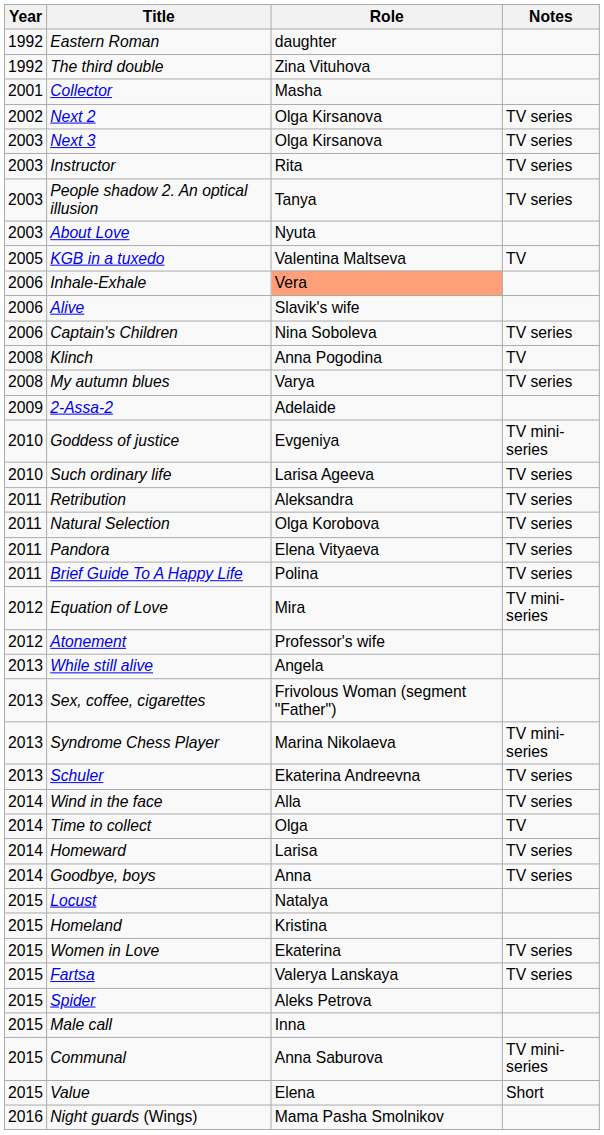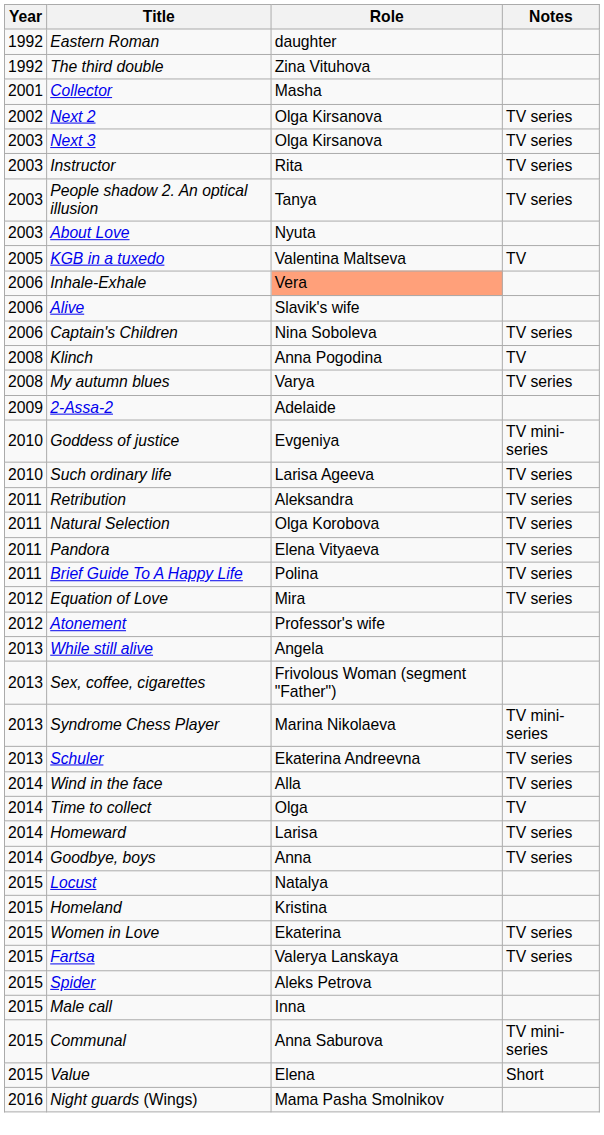Equation of Love | Notes: TV mini-series -> TV series
